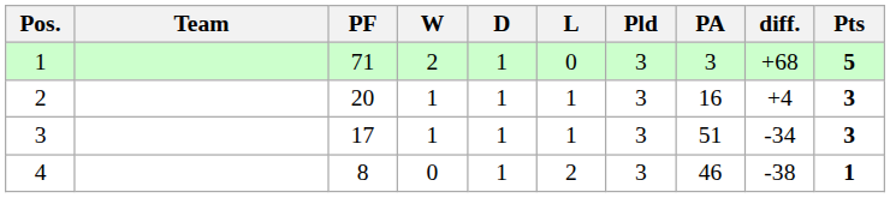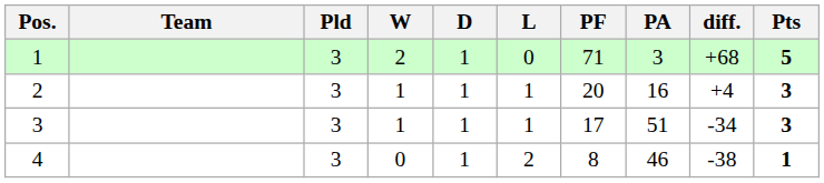columns swapped: Pld <-> PF
